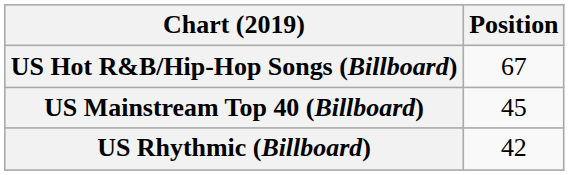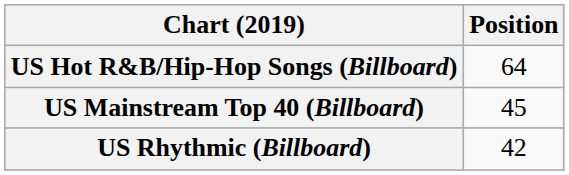US Hot R&B/Hip-Hop Songs (Billboard) | Position: 67 -> 64
